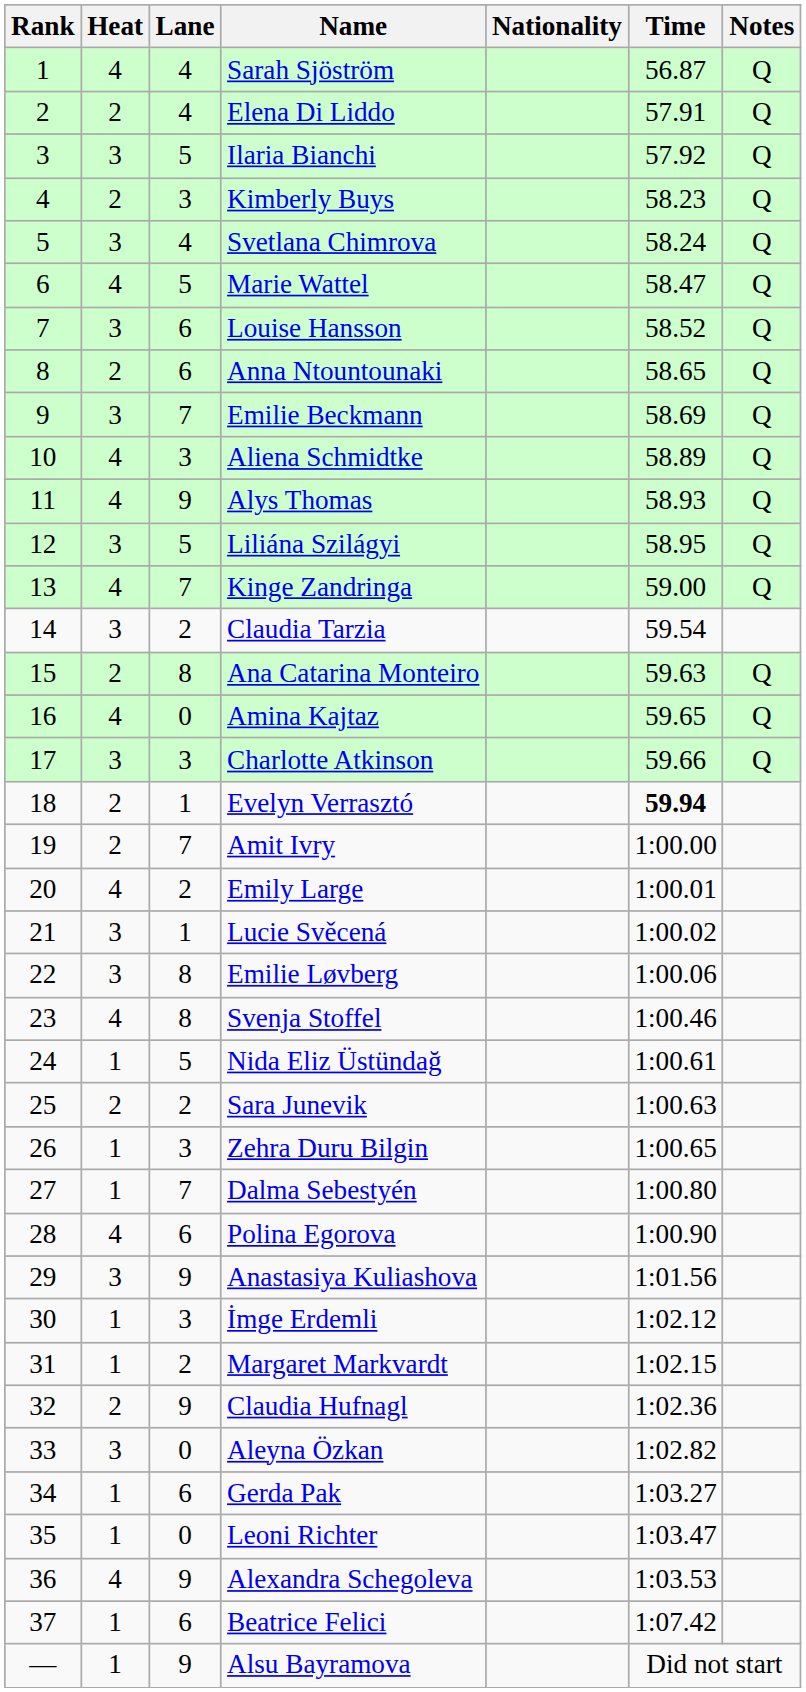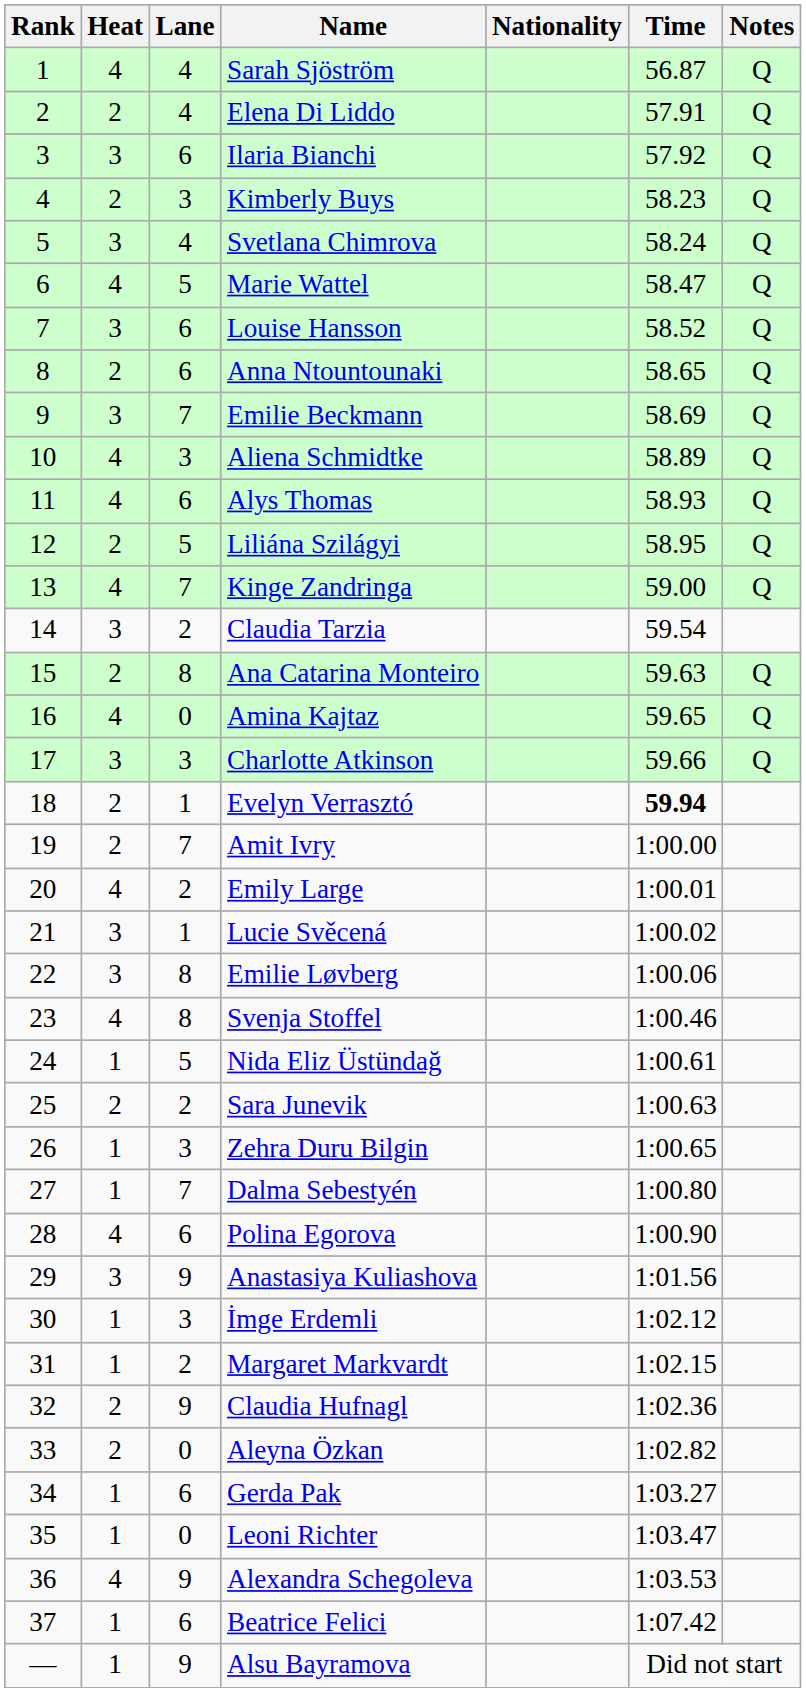Ilaria Bianchi | Lane: 5 -> 6
Alys Thomas | Lane: 9 -> 6
Liliána Szilágyi | Heat: 3 -> 2
Aleyna Özkan | Heat: 3 -> 2
